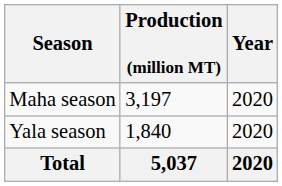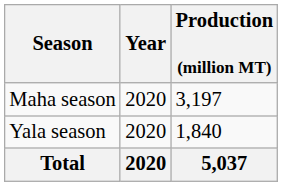columns swapped: Production (million MT) <-> Year
